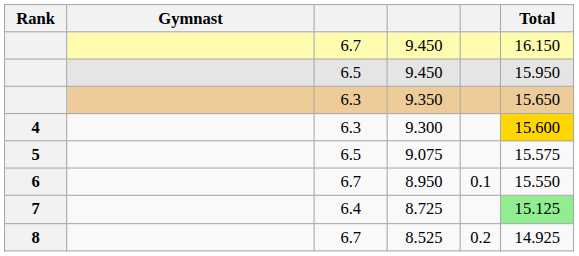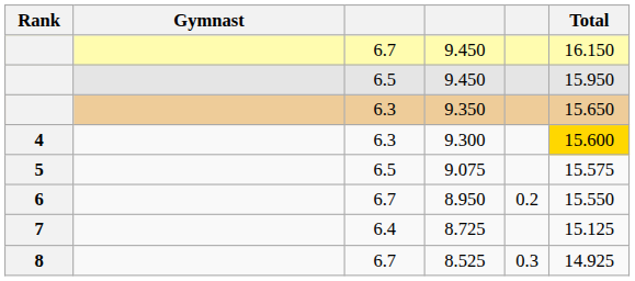8.950 | column 5: 0.1 -> 0.2
8.725 | Total: lightgreen background -> no background
8.525 | column 5: 0.2 -> 0.3
